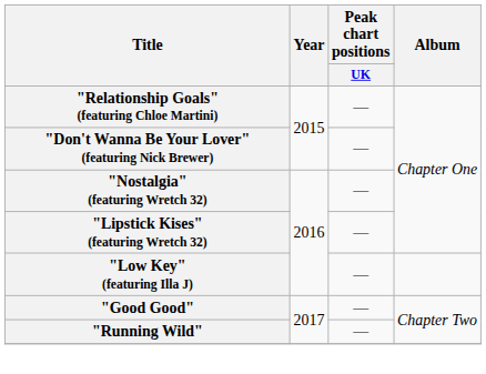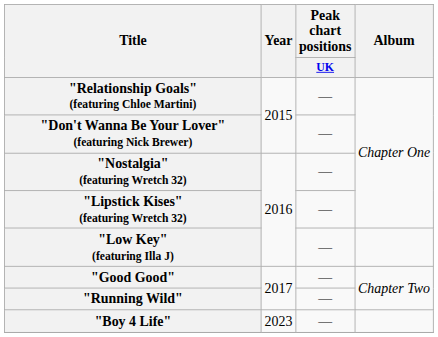+ row: "Boy 4 Life" | 2023 | —
